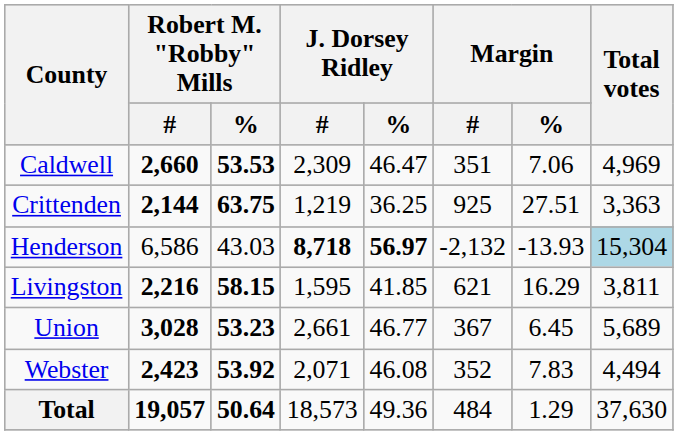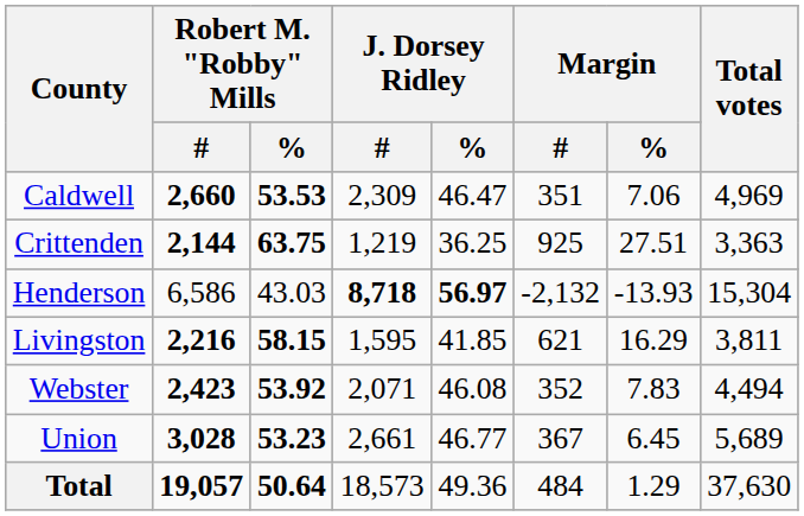Henderson | Total votes: lightblue background -> no background
rows swapped: Union <-> Webster
